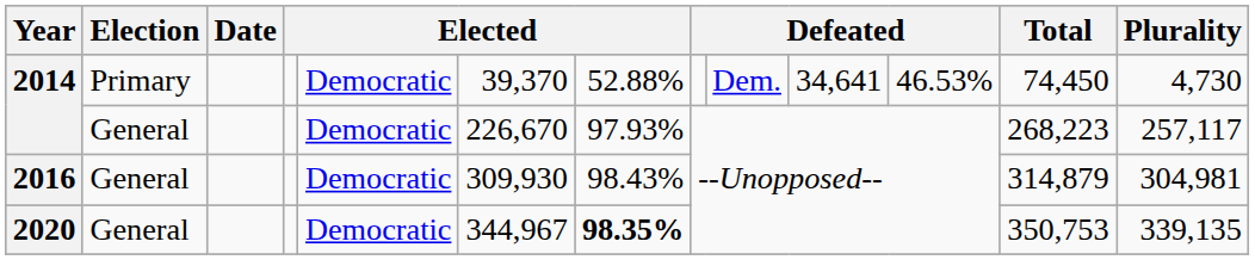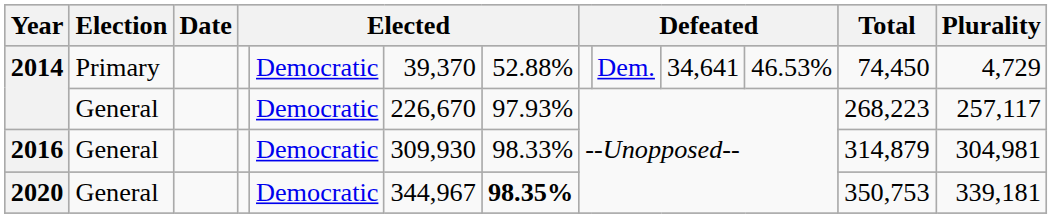2014 / Primary | Plurality: 4,730 -> 4,729
2016 | column 7: 98.43% -> 98.33%
2020 | Plurality: 339,135 -> 339,181
